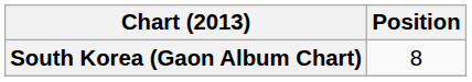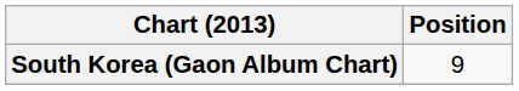South Korea (Gaon Album Chart) | Position: 8 -> 9
